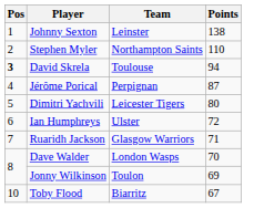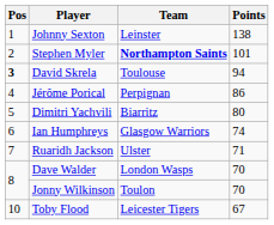Stephen Myler | Team: normal -> bold
Stephen Myler | Points: 110 -> 101
Jérôme Porical | Points: 87 -> 86
Dimitri Yachvili | Team: Leicester Tigers -> Biarritz
Ian Humphreys | Team: Ulster -> Glasgow Warriors
Ian Humphreys | Points: 72 -> 74
Ruaridh Jackson | Team: Glasgow Warriors -> Ulster
Jonny Wilkinson | Points: 69 -> 70
Toby Flood | Team: Biarritz -> Leicester Tigers
